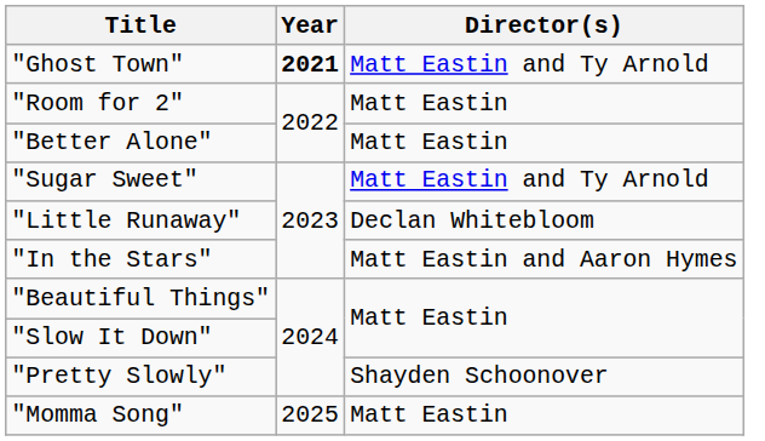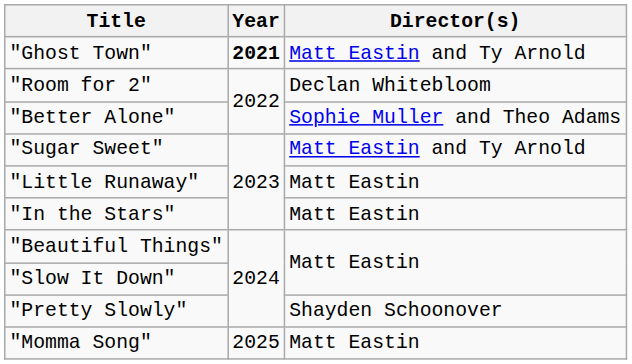"Room for 2" | Director(s): Matt Eastin -> Declan Whitebloom
"Better Alone" | Director(s): Matt Eastin -> Sophie Muller and Theo Adams
"Little Runaway" | Director(s): Declan Whitebloom -> Matt Eastin
"In the Stars" | Director(s): Matt Eastin and Aaron Hymes -> Matt Eastin
